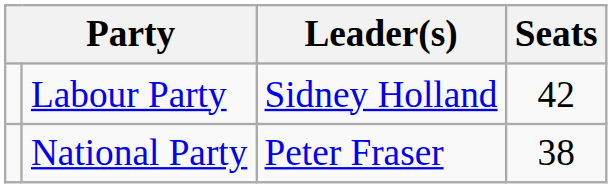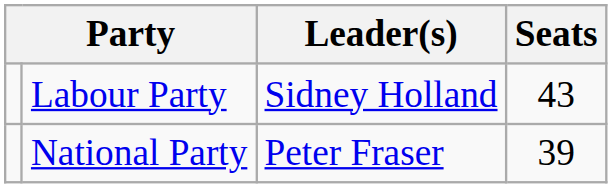Labour Party | Seats: 42 -> 43
National Party | Seats: 38 -> 39
